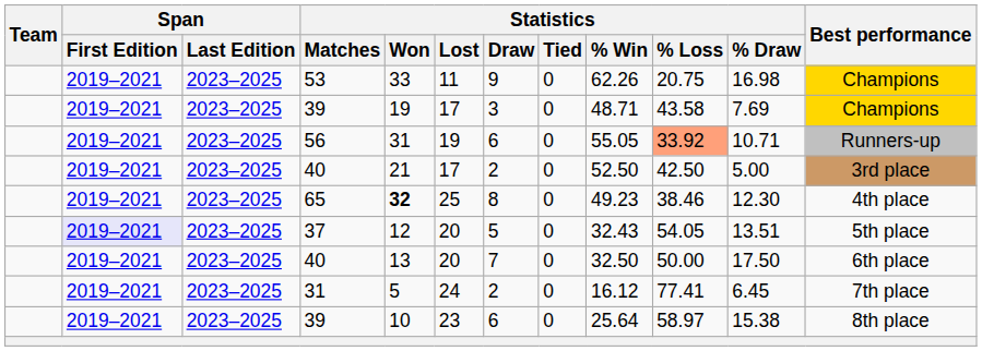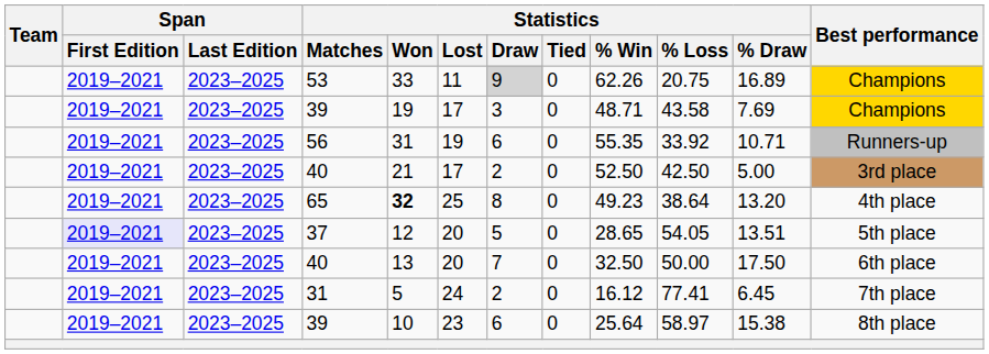53 | Statistics / Draw: no background -> lightgrey background
53 | Statistics / % Draw: 16.98 -> 16.89
56 | Statistics / % Win: 55.05 -> 55.35
56 | Statistics / % Loss: lightsalmon background -> no background
65 | Statistics / % Loss: 38.46 -> 38.64
65 | Statistics / % Draw: 12.30 -> 13.20
37 | Statistics / % Win: 32.43 -> 28.65
